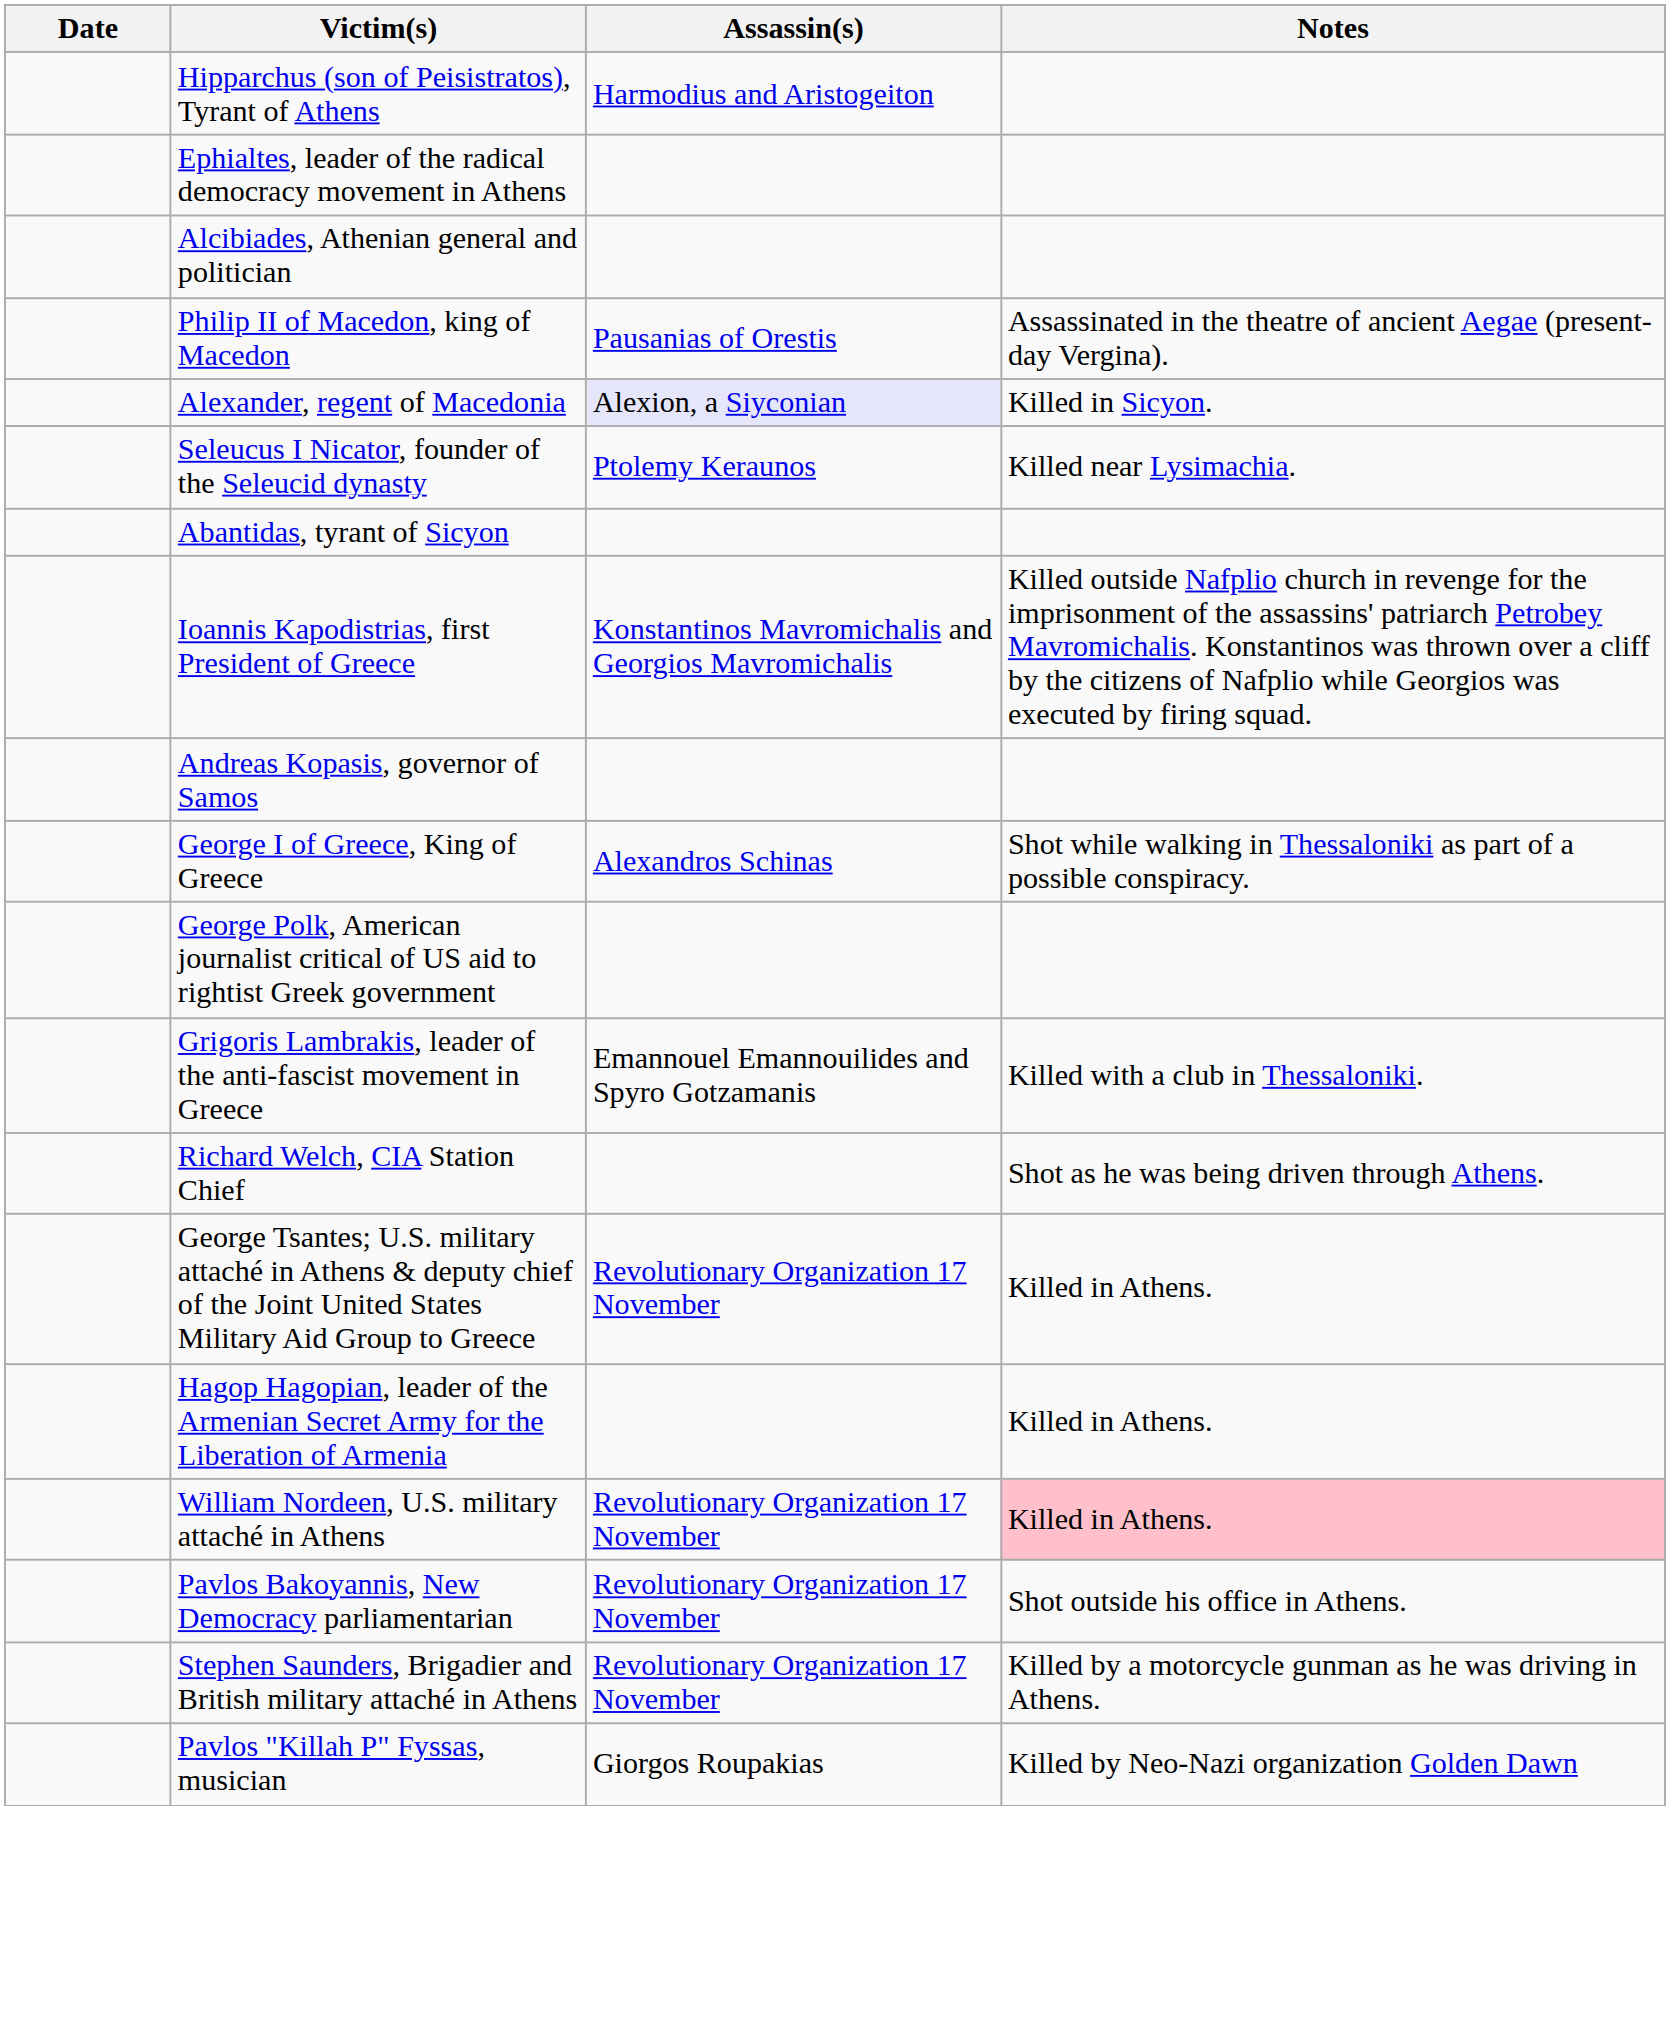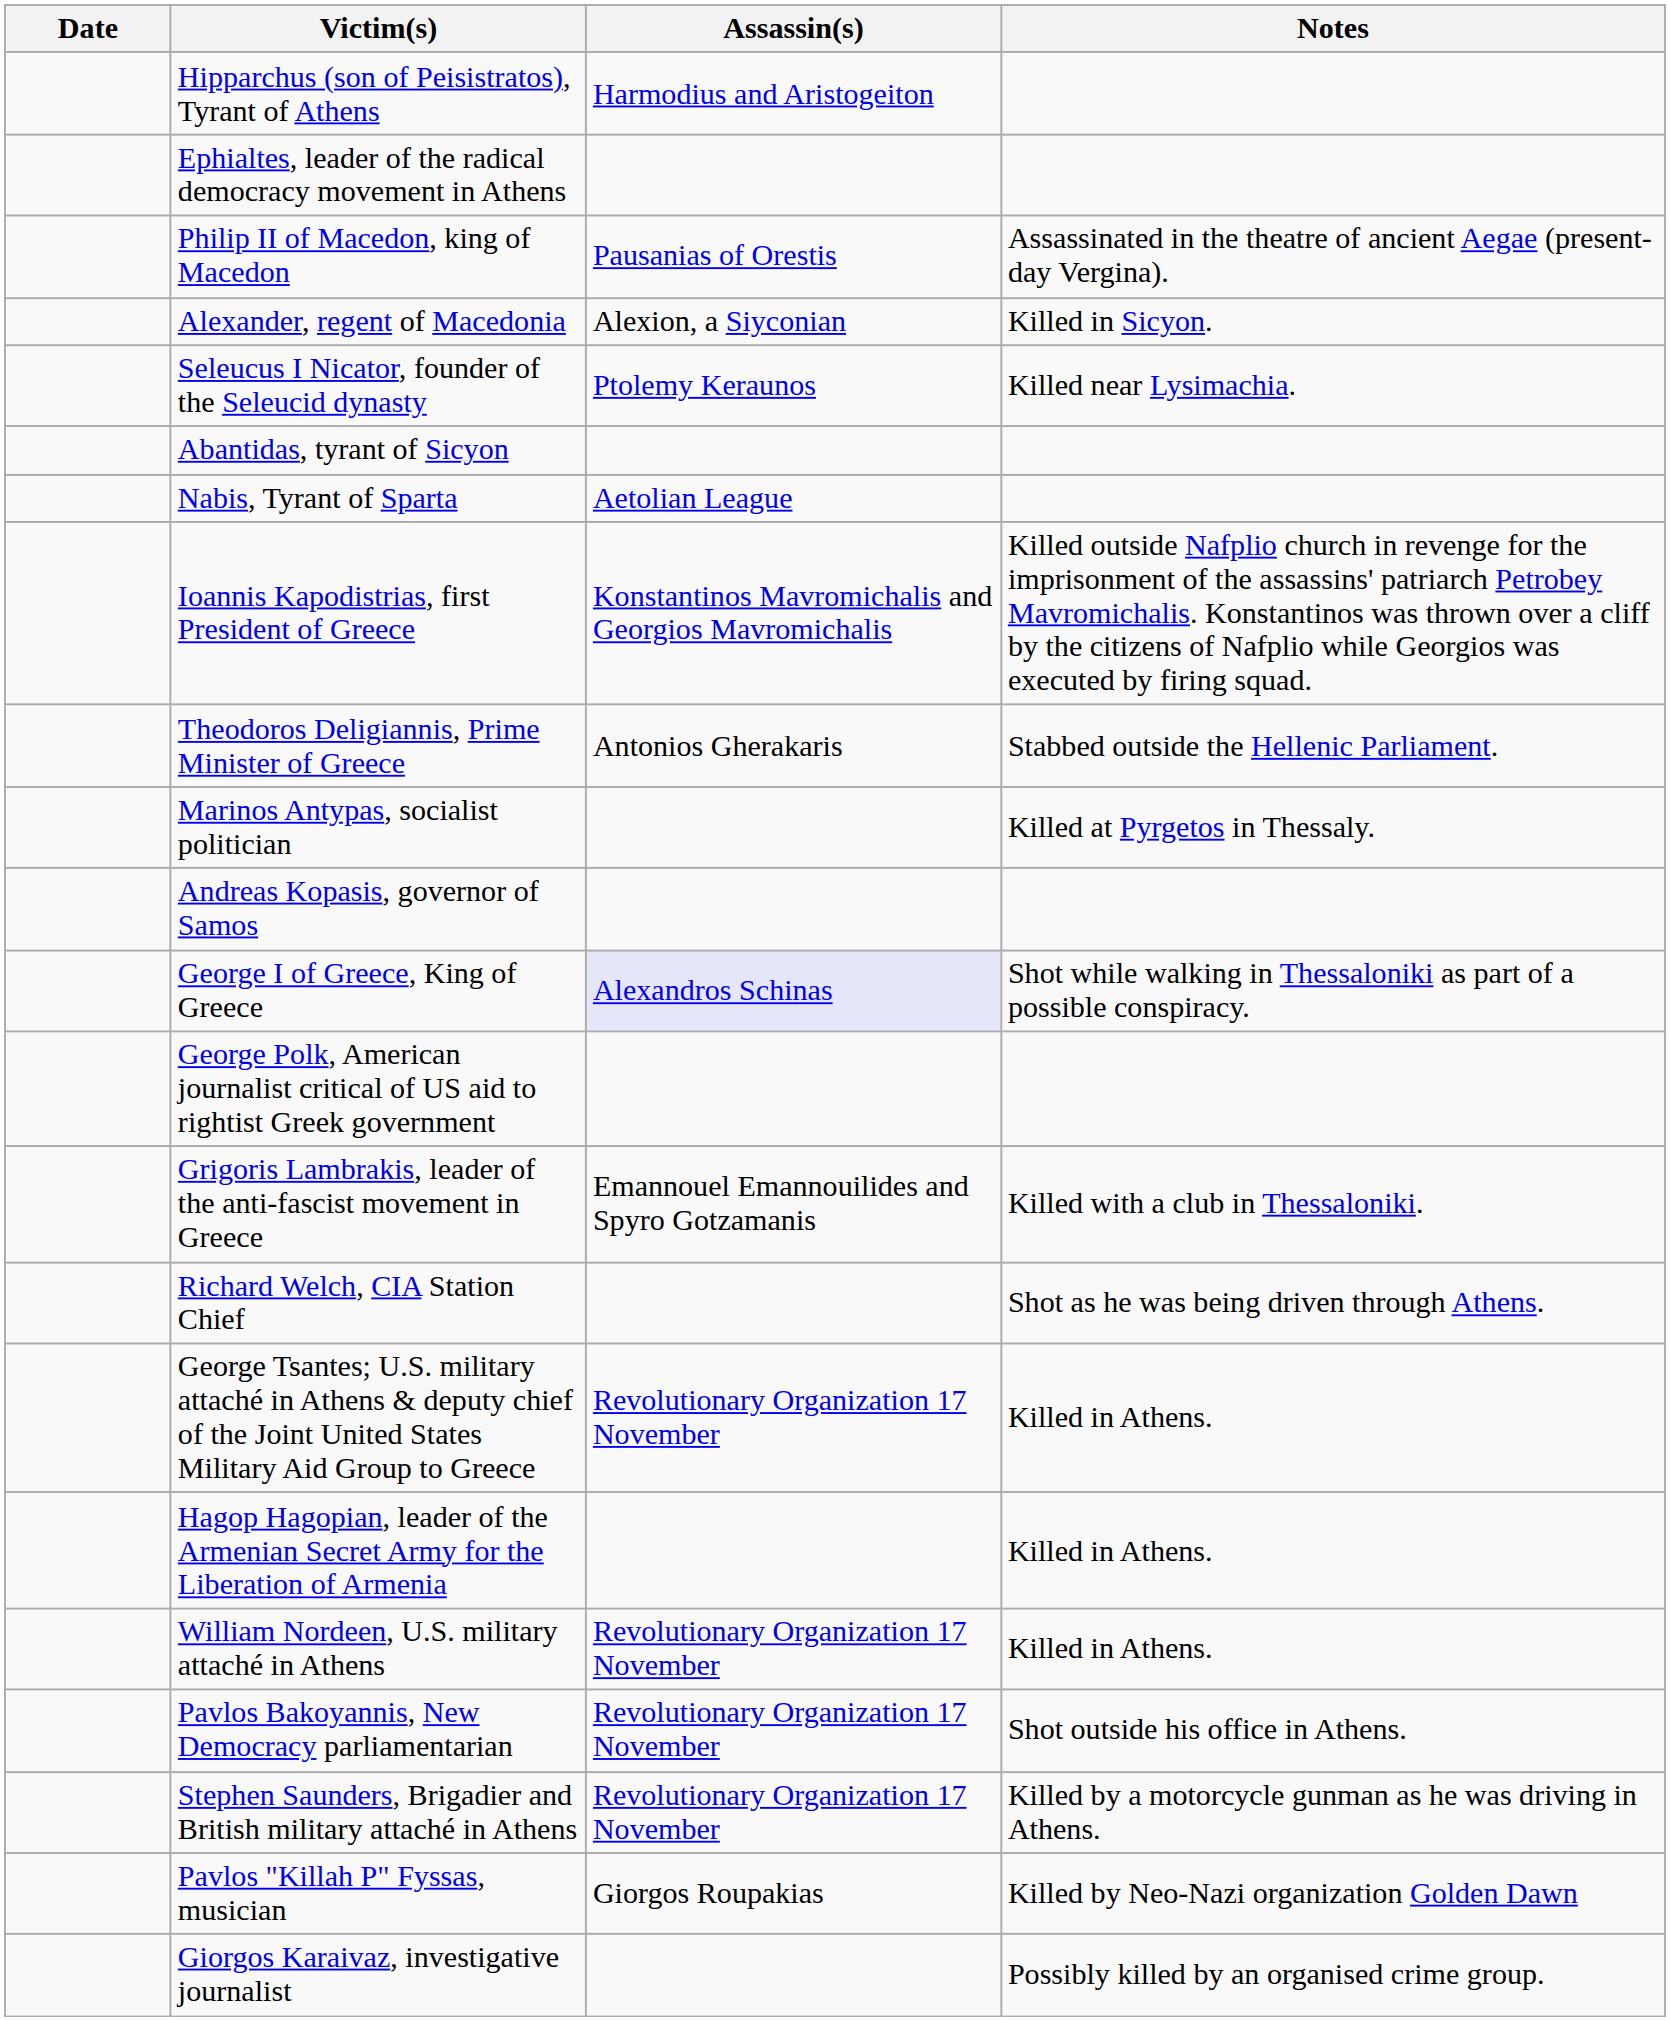- row: Alcibiades, Athenian general and politician
Alexander, regent of Macedonia | Assassin(s): lavender background -> no background
+ row: Nabis, Tyrant of Sparta | Aetolian League
+ row: Theodoros Deligiannis, Prime Minister of Greece | Antonios Gherakaris | Stabbed outside the Hellenic Parliament.
+ row: Marinos Antypas, socialist politician | Killed at Pyrgetos in Thessaly.
George I of Greece, King of Greece | Assassin(s): no background -> lavender background
William Nordeen, U.S. military attaché in Athens | Notes: pink background -> no background
+ row: Giorgos Karaivaz, investigative journalist | Possibly killed by an organised crime group.
